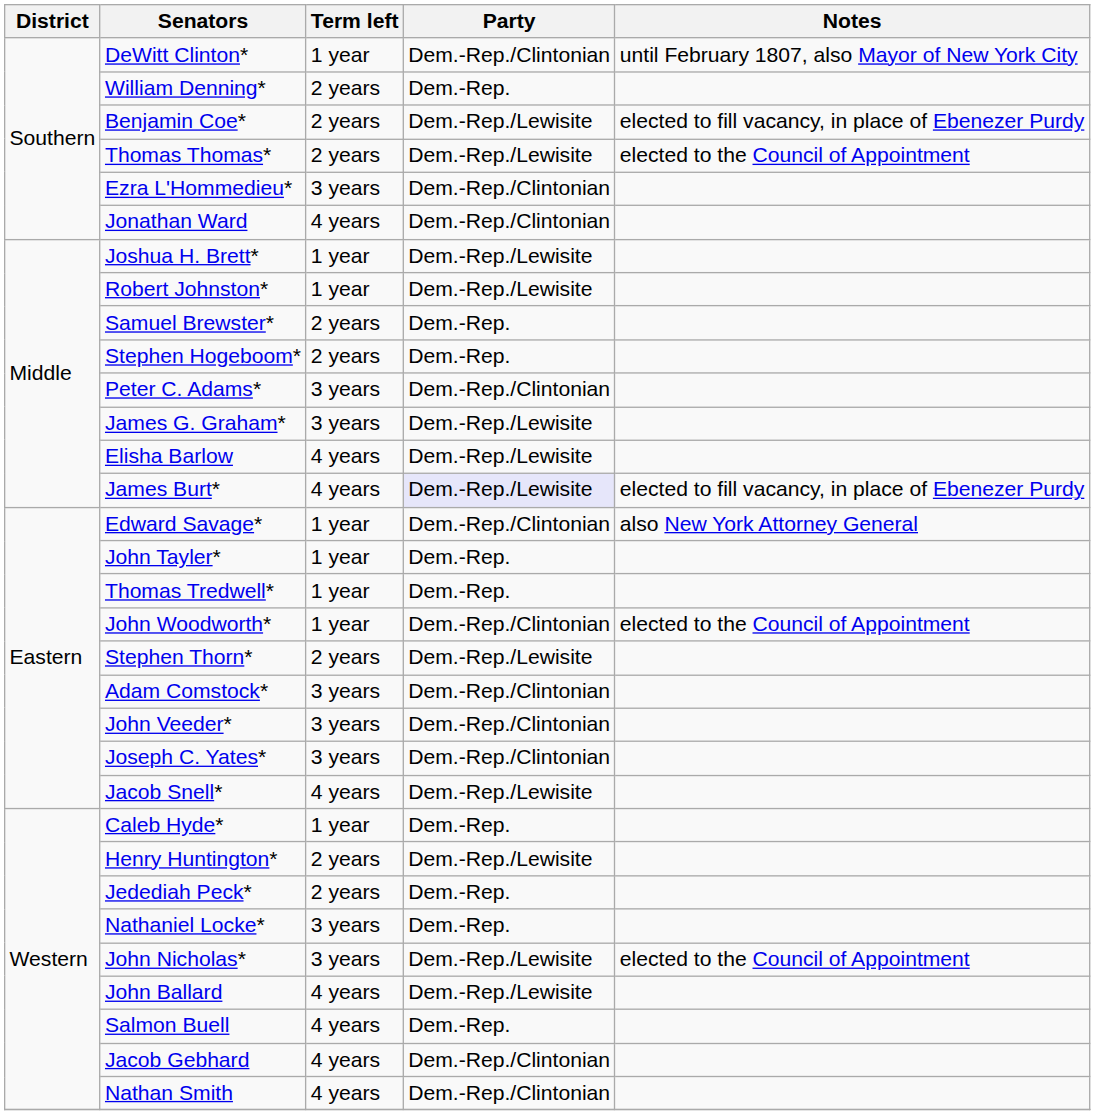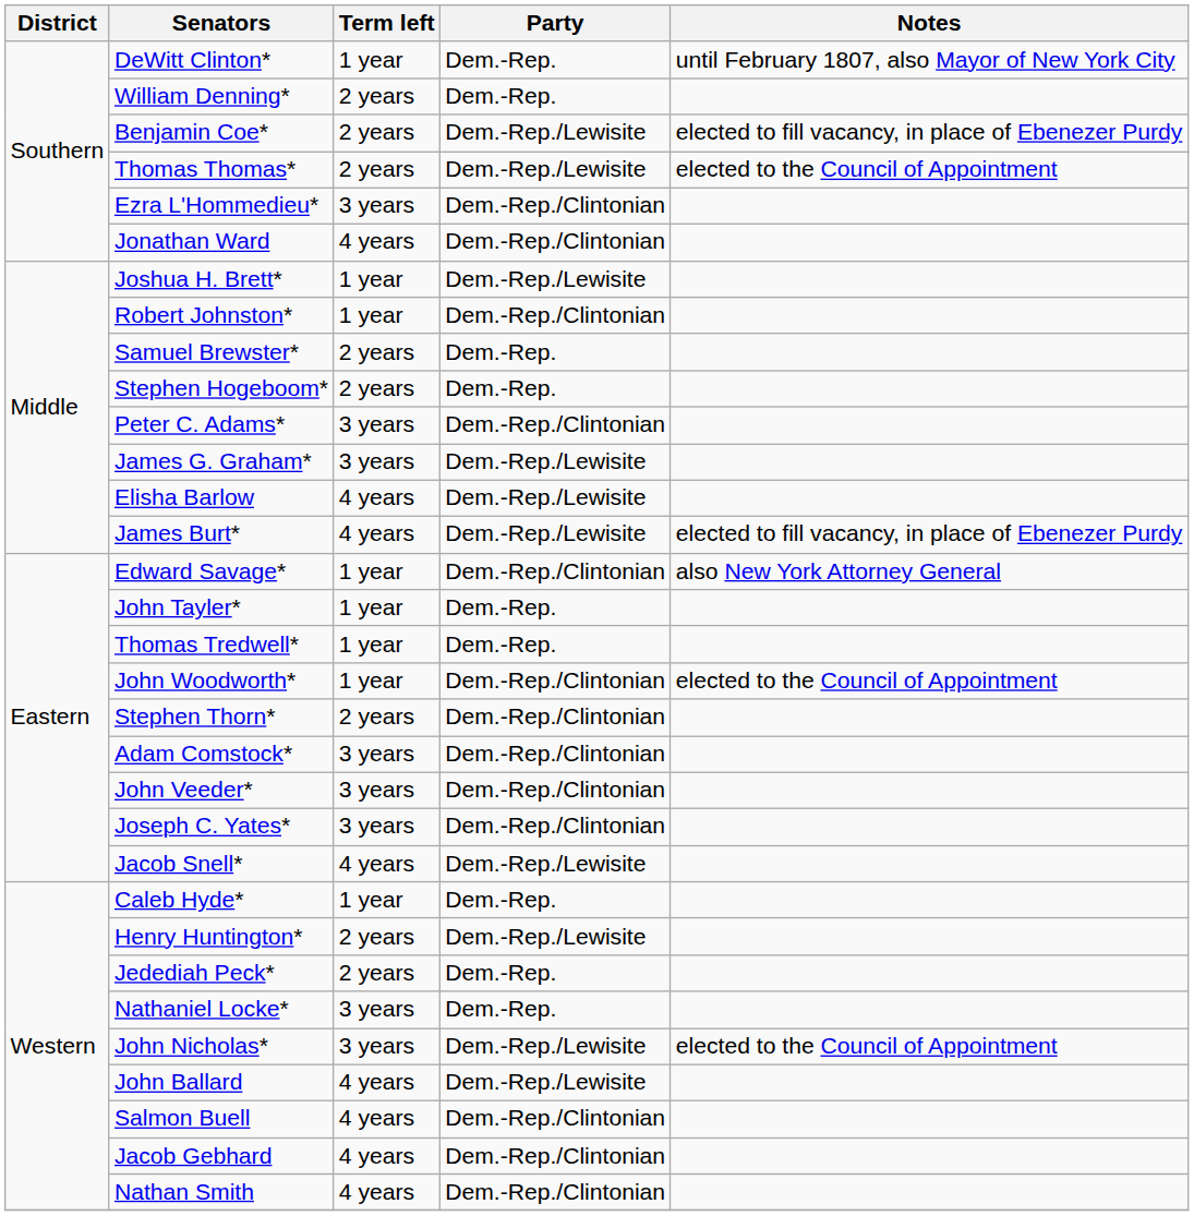DeWitt Clinton* | Party: Dem.-Rep./Clintonian -> Dem.-Rep.
Robert Johnston* | Party: Dem.-Rep./Lewisite -> Dem.-Rep./Clintonian
James Burt* | Party: lavender background -> no background
Stephen Thorn* | Party: Dem.-Rep./Lewisite -> Dem.-Rep./Clintonian
Salmon Buell | Party: Dem.-Rep. -> Dem.-Rep./Clintonian
